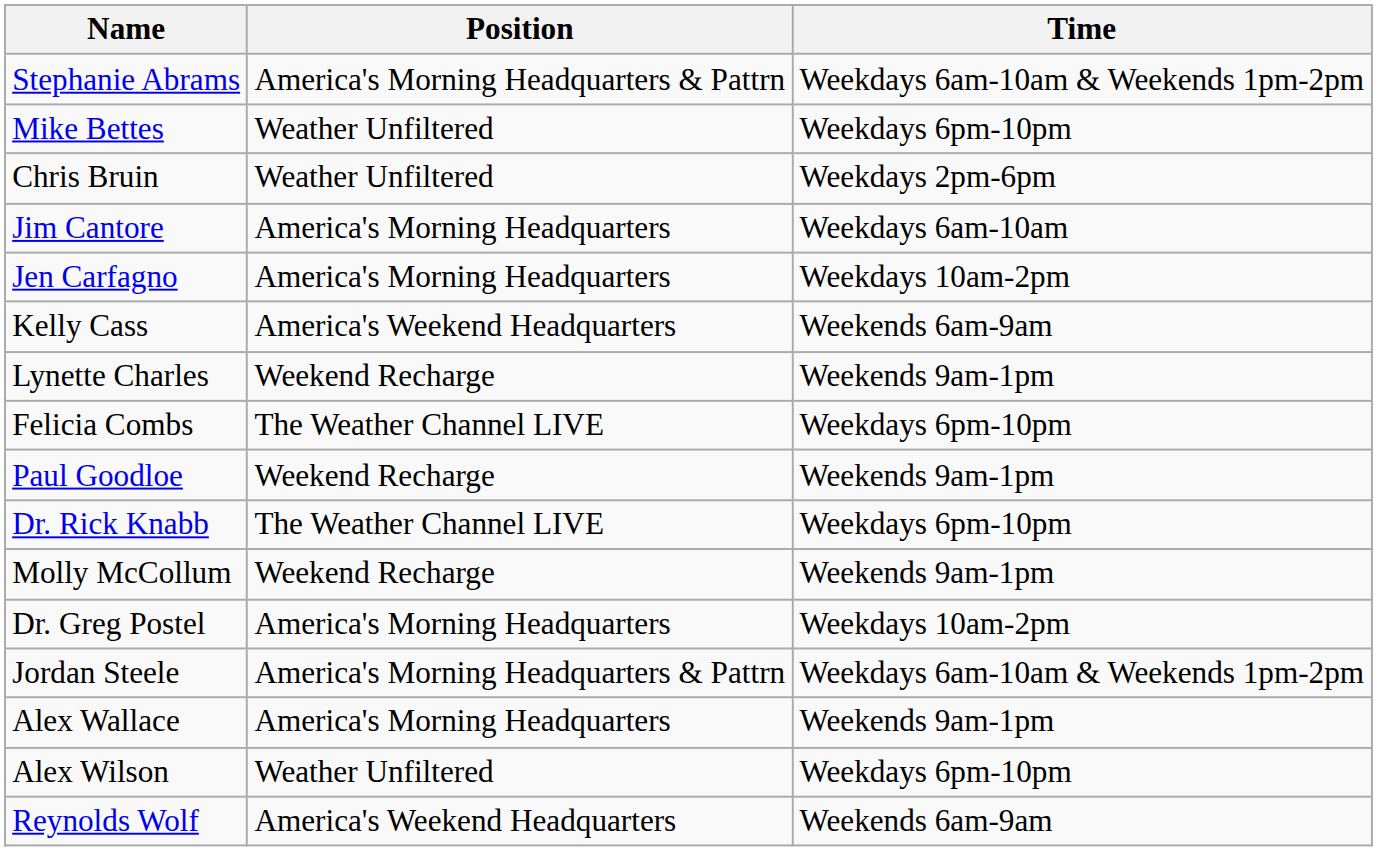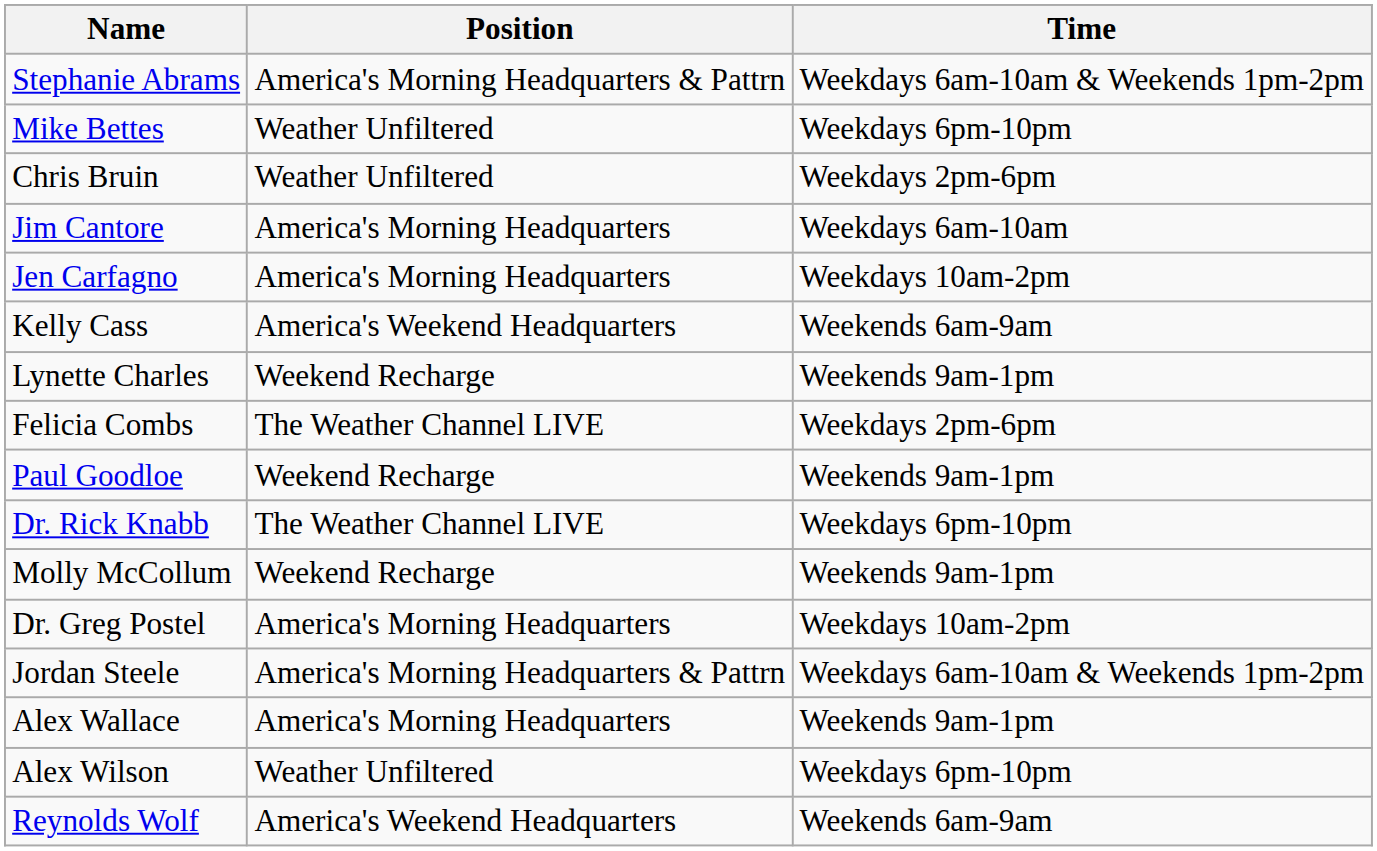Felicia Combs | Time: Weekdays 6pm-10pm -> Weekdays 2pm-6pm
